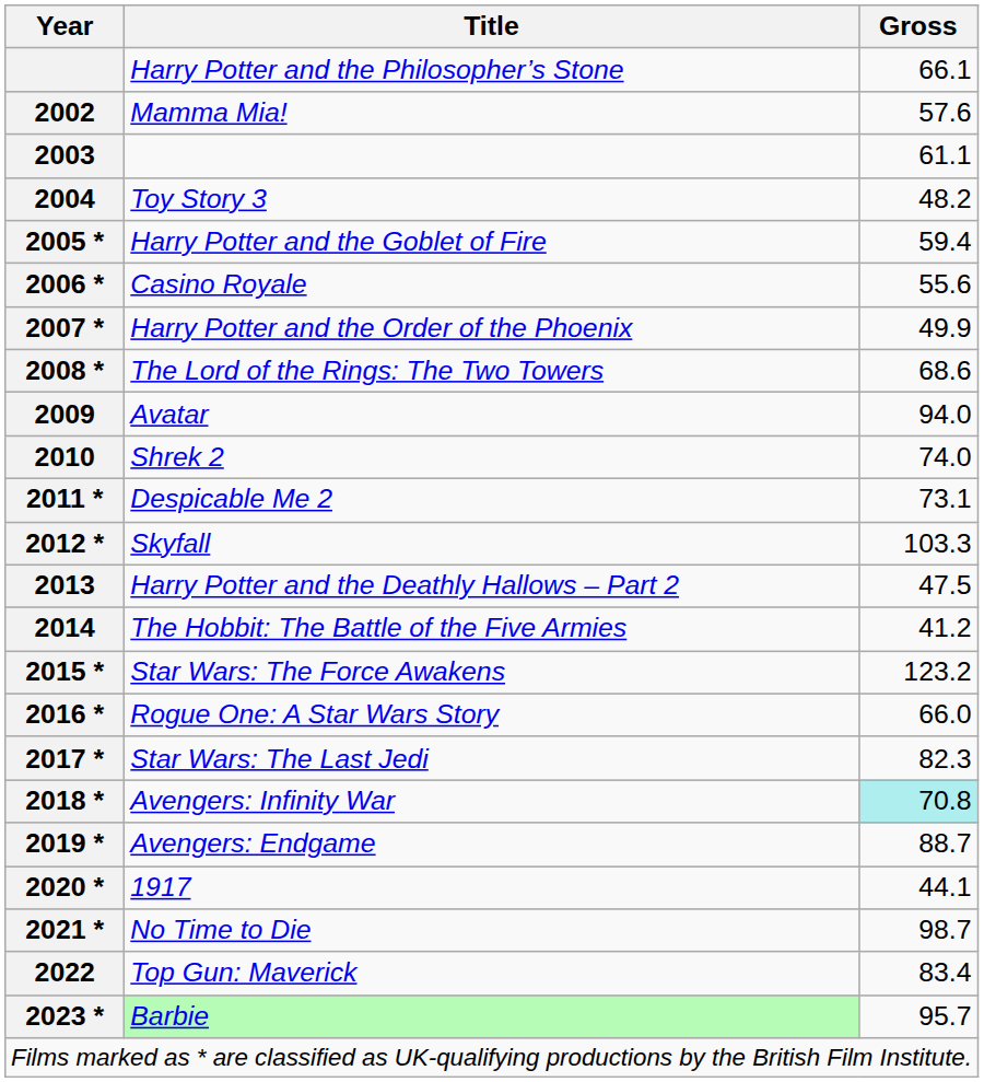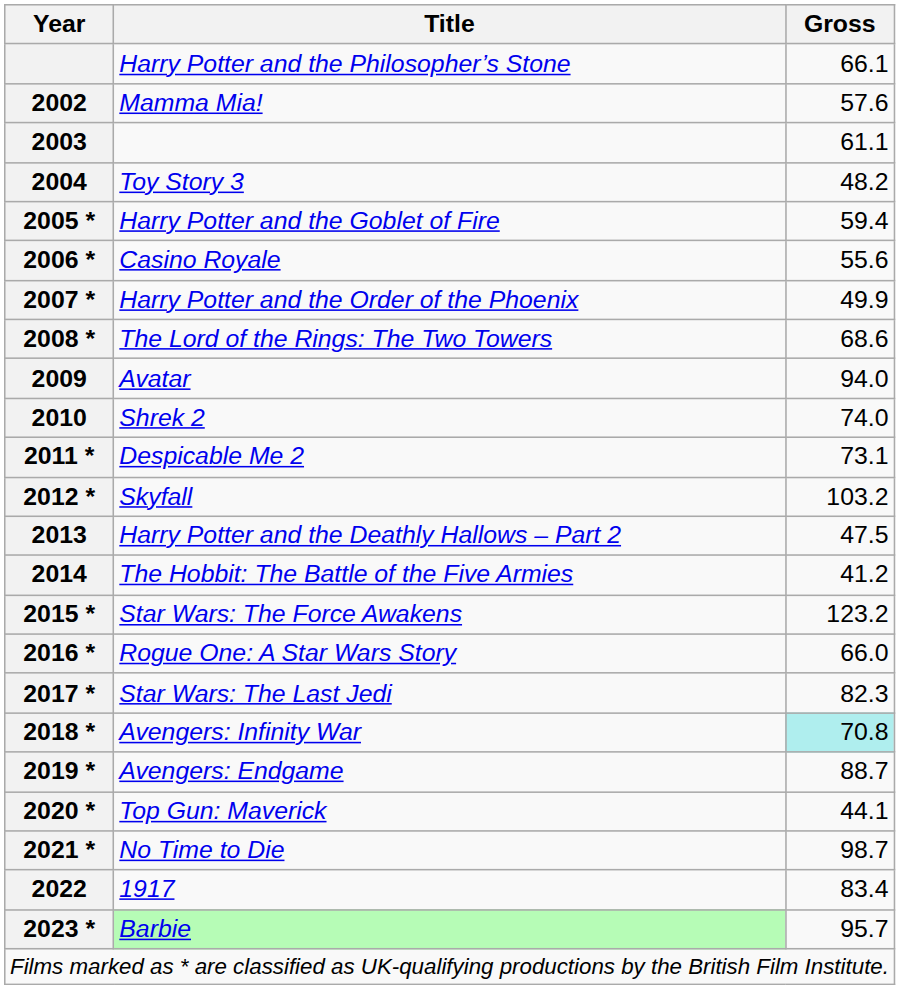2012 * | Gross: 103.3 -> 103.2
2020 * | Title: 1917 -> Top Gun: Maverick
2022 | Title: Top Gun: Maverick -> 1917
